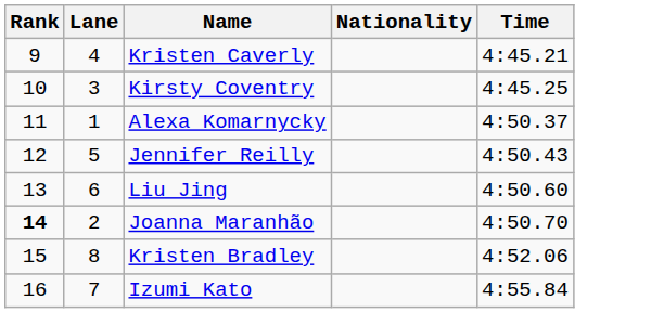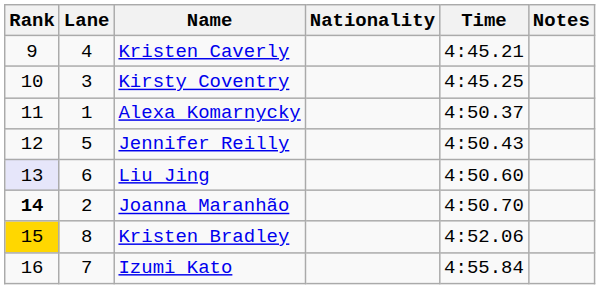+ column: Notes
Liu Jing | Rank: no background -> lavender background
Kristen Bradley | Rank: no background -> gold background
